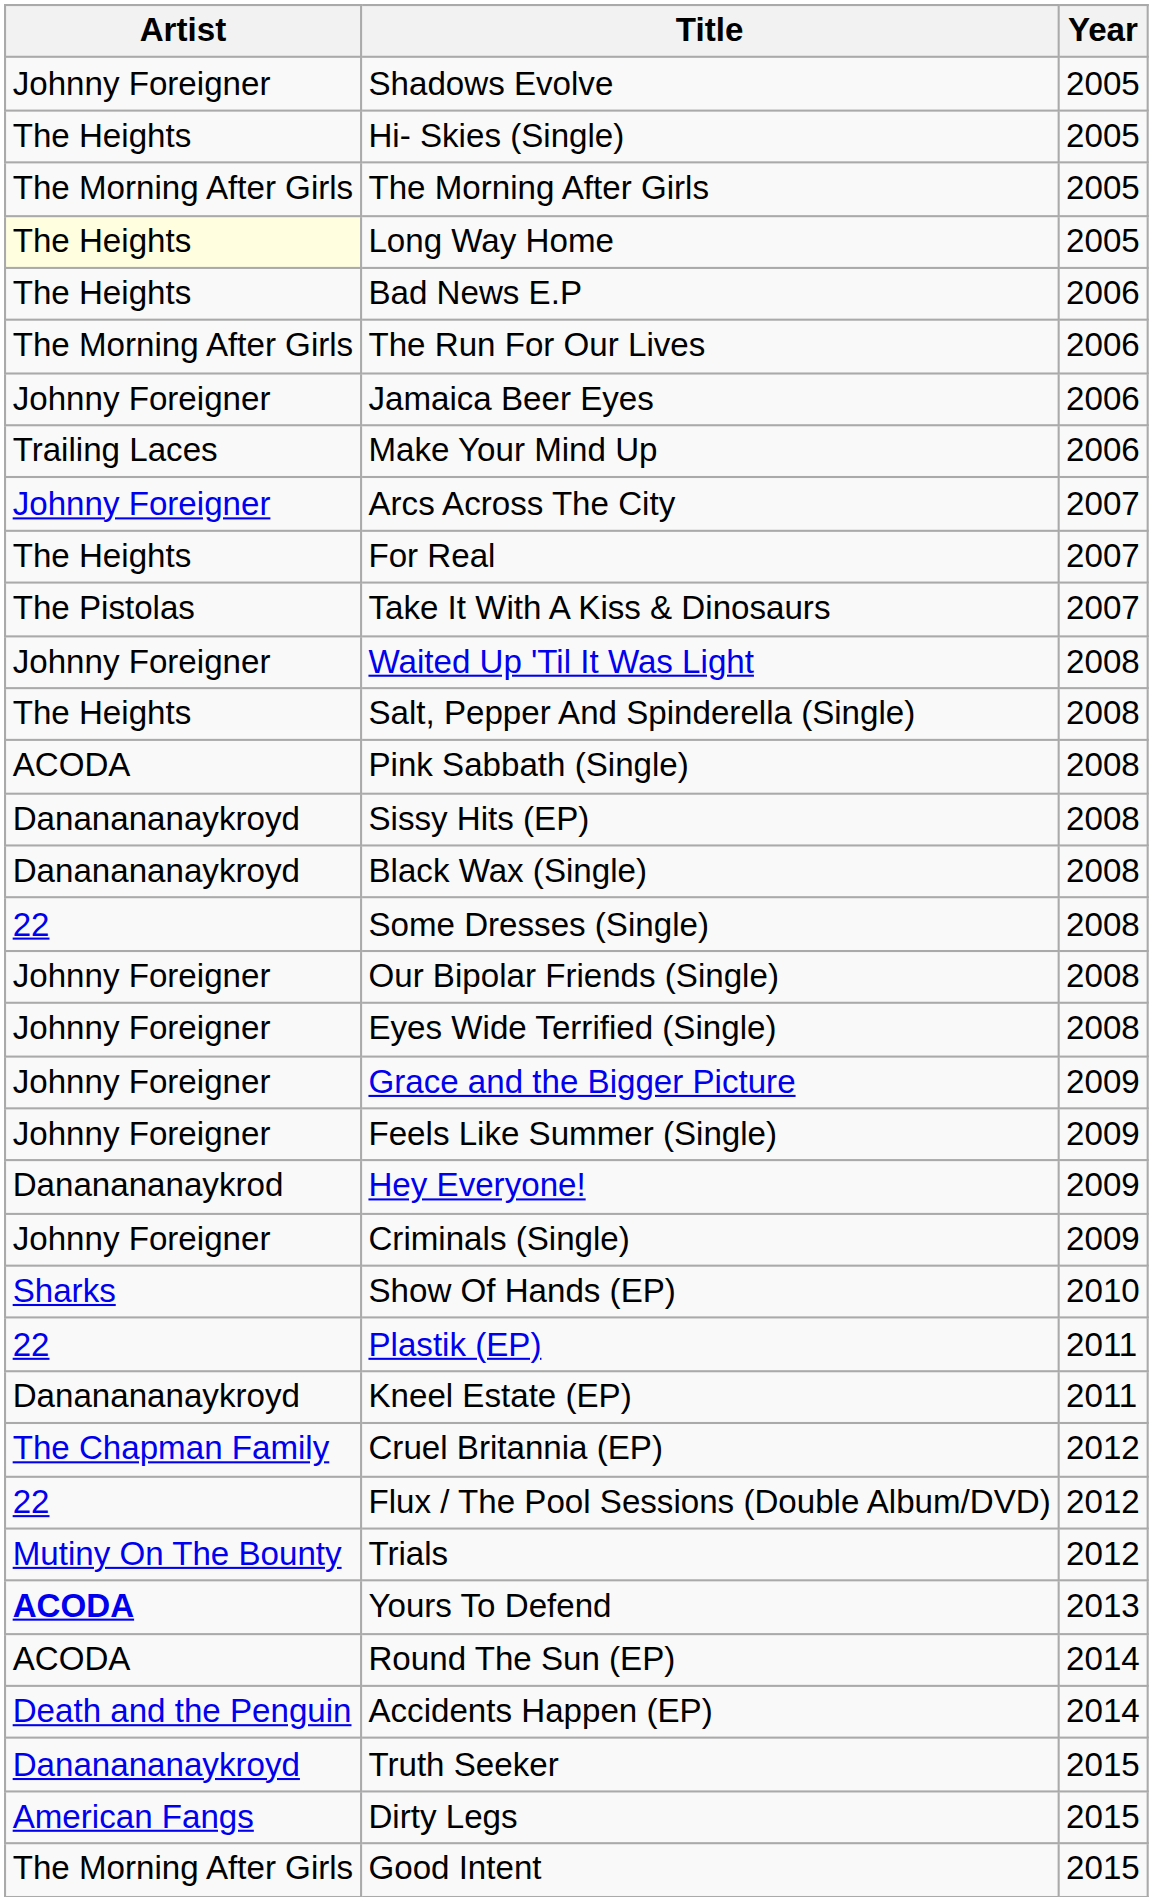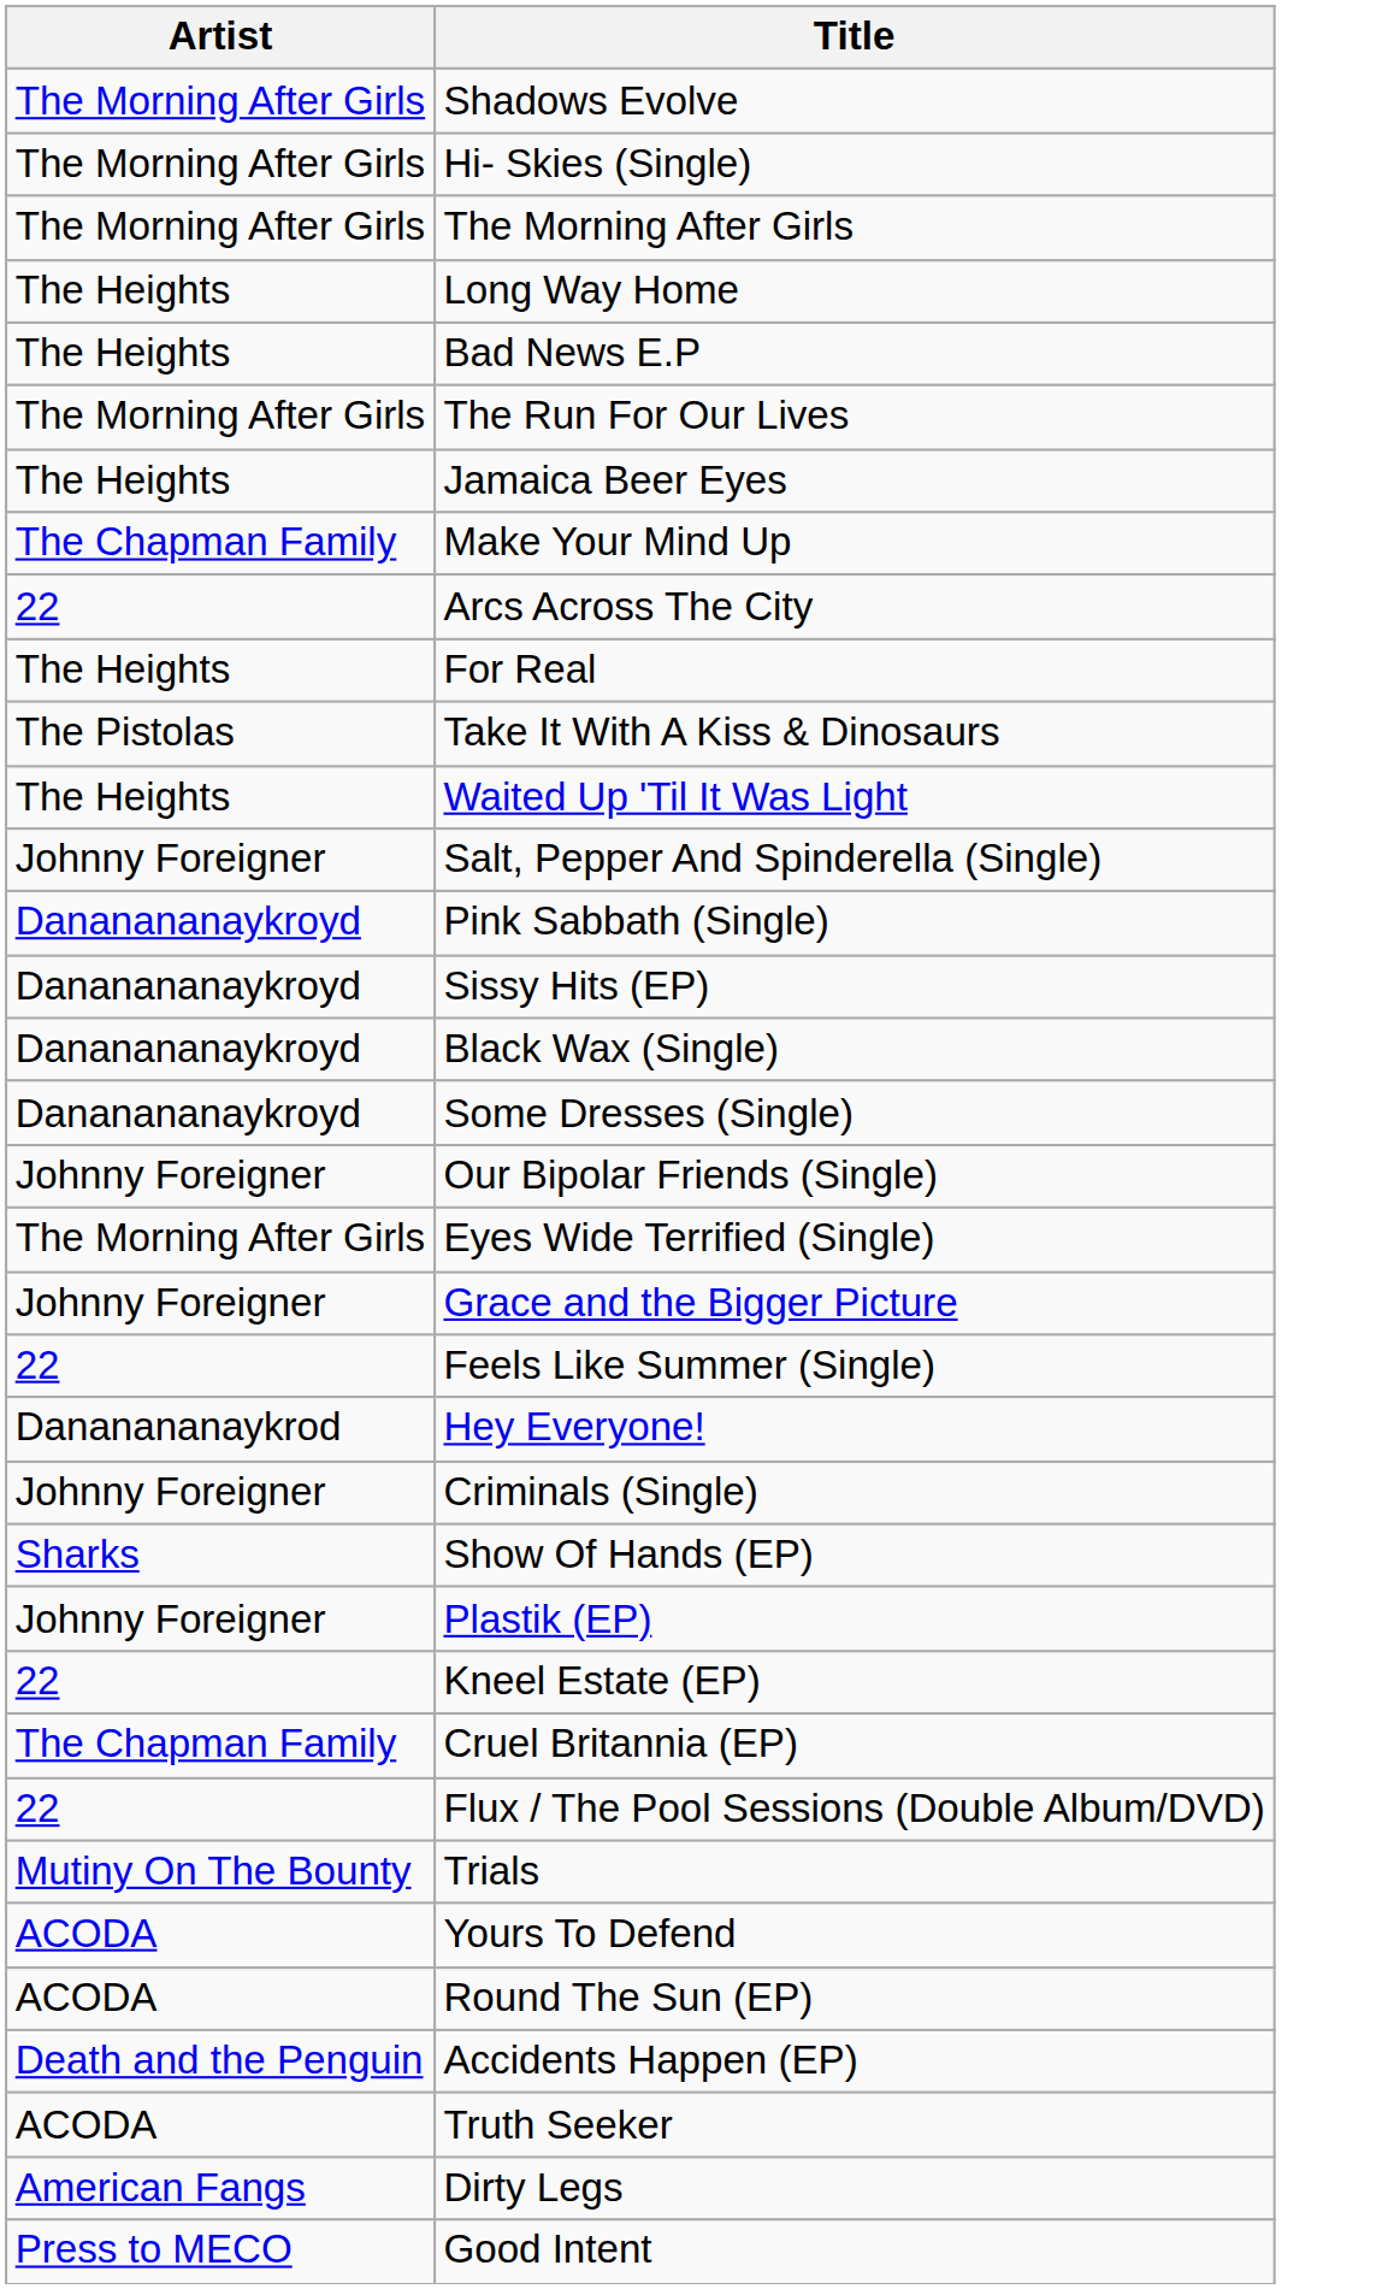- column: Year | 2005 | 2005 | 2005 | 2005 | 2006 | 2006 | 2006 | 2006 | 2007 | 2007 | 2007 | 2008 | 2008 | 2008 | 2008 | 2008 | 2008 | 2008 | 2008 | 2009 | 2009 | 2009 | 2009 | 2010 | 2011 | 2011 | 2012 | 2012 | 2012 | 2013 | 2014 | 2014 | 2015 | 2015 | 2015
Shadows Evolve | Artist: Johnny Foreigner -> The Morning After Girls
Hi- Skies (Single) | Artist: The Heights -> The Morning After Girls
Long Way Home | Artist: lightyellow background -> no background
Jamaica Beer Eyes | Artist: Johnny Foreigner -> The Heights
Make Your Mind Up | Artist: Trailing Laces -> The Chapman Family
Arcs Across The City | Artist: Johnny Foreigner -> 22
Waited Up 'Til It Was Light | Artist: Johnny Foreigner -> The Heights
Salt, Pepper And Spinderella (Single) | Artist: The Heights -> Johnny Foreigner
Pink Sabbath (Single) | Artist: ACODA -> Dananananaykroyd
Some Dresses (Single) | Artist: 22 -> Dananananaykroyd
Eyes Wide Terrified (Single) | Artist: Johnny Foreigner -> The Morning After Girls
Feels Like Summer (Single) | Artist: Johnny Foreigner -> 22
Plastik (EP) | Artist: 22 -> Johnny Foreigner
Kneel Estate (EP) | Artist: Dananananaykroyd -> 22
Yours To Defend | Artist: bold -> normal
Truth Seeker | Artist: Dananananaykroyd -> ACODA
Good Intent | Artist: The Morning After Girls -> Press to MECO
